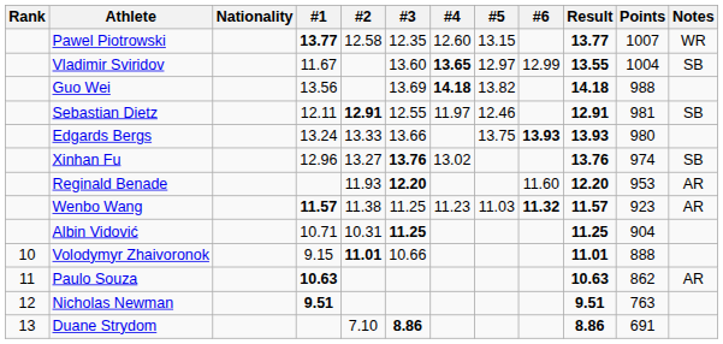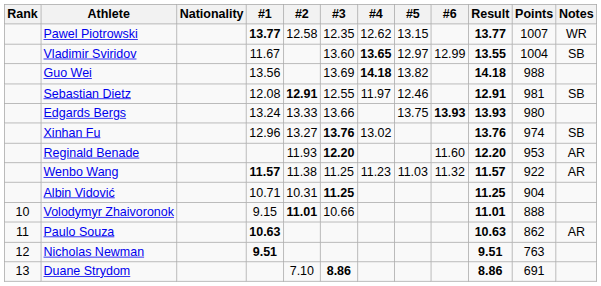Pawel Piotrowski | #4: 12.60 -> 12.62
Sebastian Dietz | #1: 12.11 -> 12.08
Wenbo Wang | #6: bold -> normal
Wenbo Wang | Points: 923 -> 922
